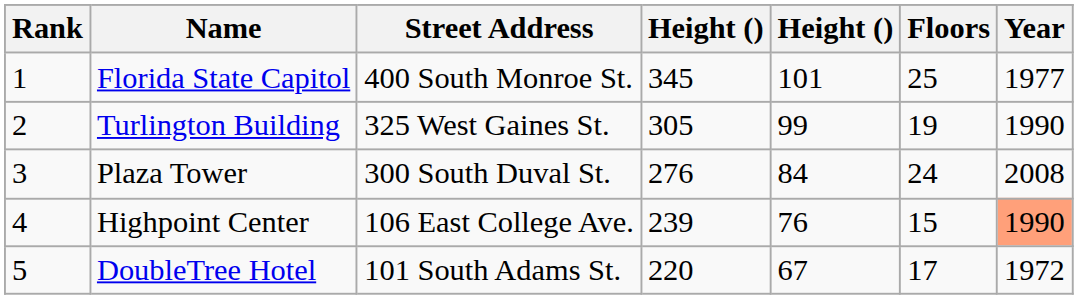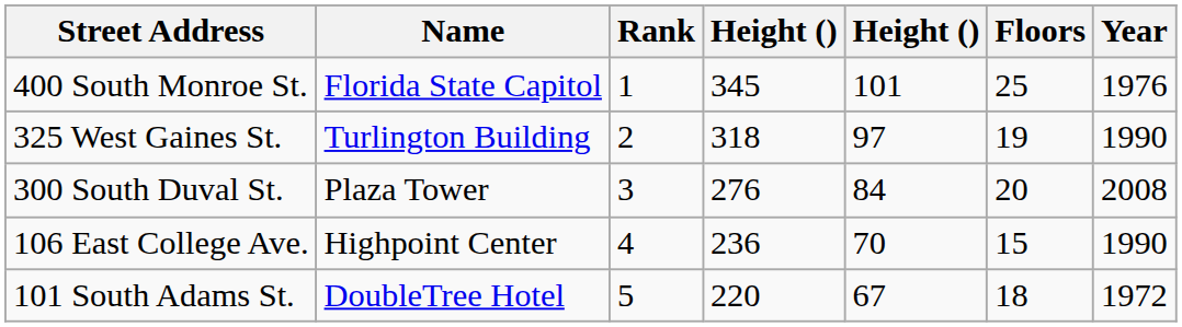columns swapped: Rank <-> Street Address
Florida State Capitol | Year: 1977 -> 1976
Turlington Building | column 4: 305 -> 318
Turlington Building | column 5: 99 -> 97
Plaza Tower | Floors: 24 -> 20
Highpoint Center | column 4: 239 -> 236
Highpoint Center | column 5: 76 -> 70
Highpoint Center | Year: lightsalmon background -> no background
DoubleTree Hotel | Floors: 17 -> 18
